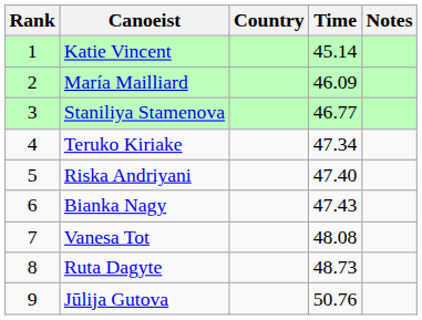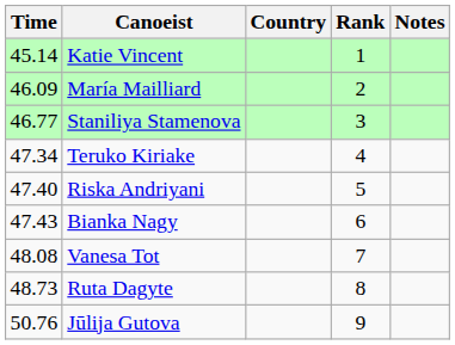columns swapped: Rank <-> Time
